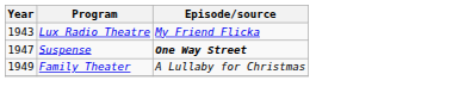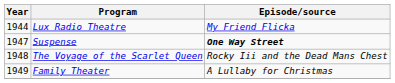Lux Radio Theatre | Year: 1943 -> 1944
+ row: 1948 | The Voyage of the Scarlet Queen | Rocky Iii and the Dead Mans Chest
